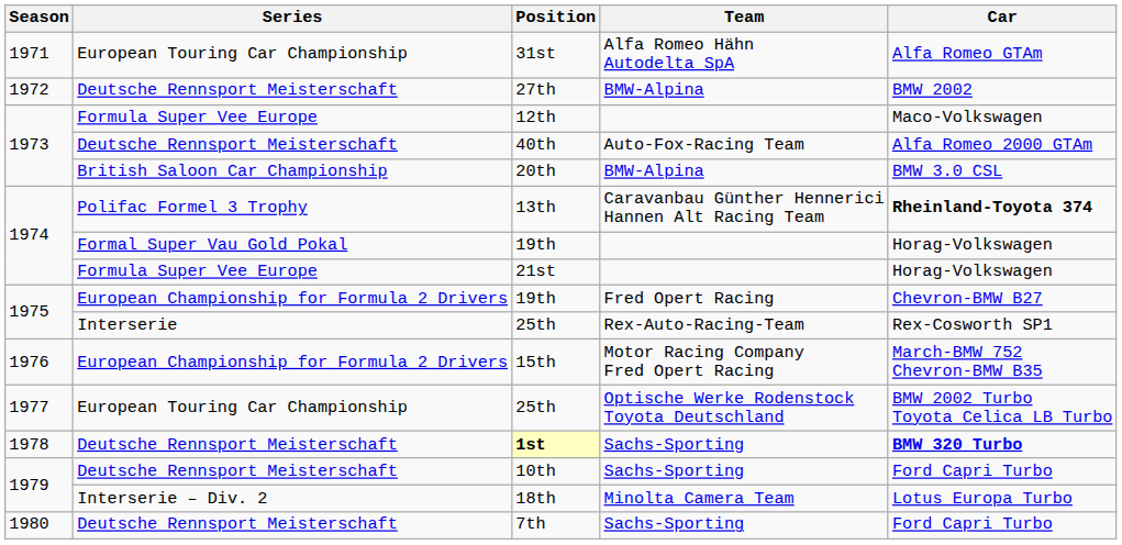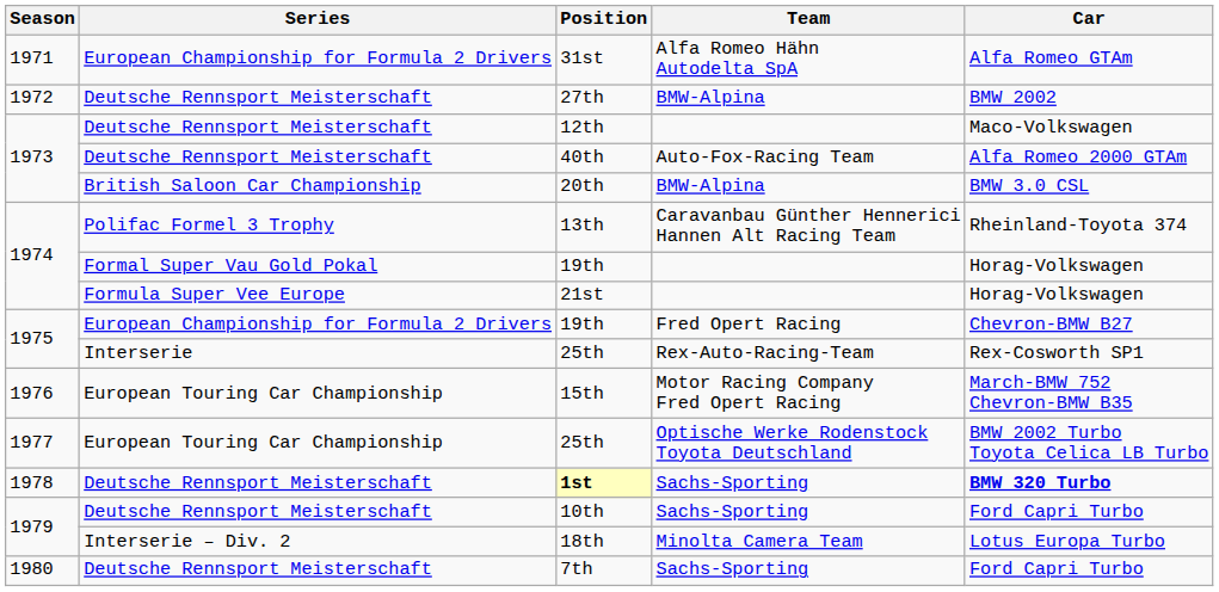31st | Series: European Touring Car Championship -> European Championship for Formula 2 Drivers
12th | Series: Formula Super Vee Europe -> Deutsche Rennsport Meisterschaft
13th | Car: bold -> normal
15th | Series: European Championship for Formula 2 Drivers -> European Touring Car Championship
